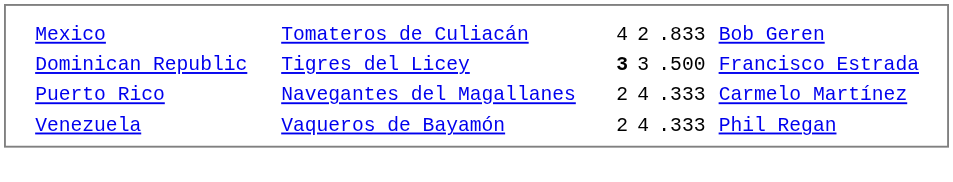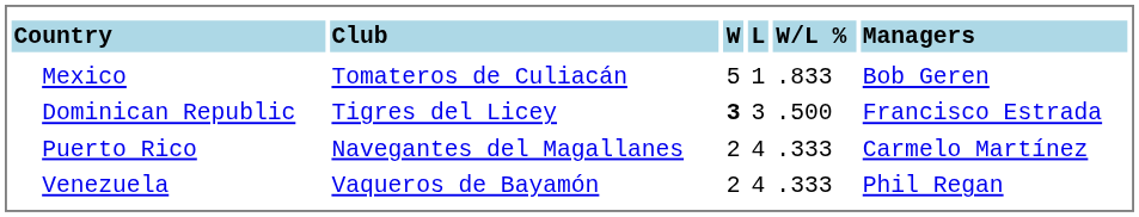+ row: Country | Club | W | L | W/L % | Managers
Mexico | column 3: 4 -> 5
Mexico | column 4: 2 -> 1
